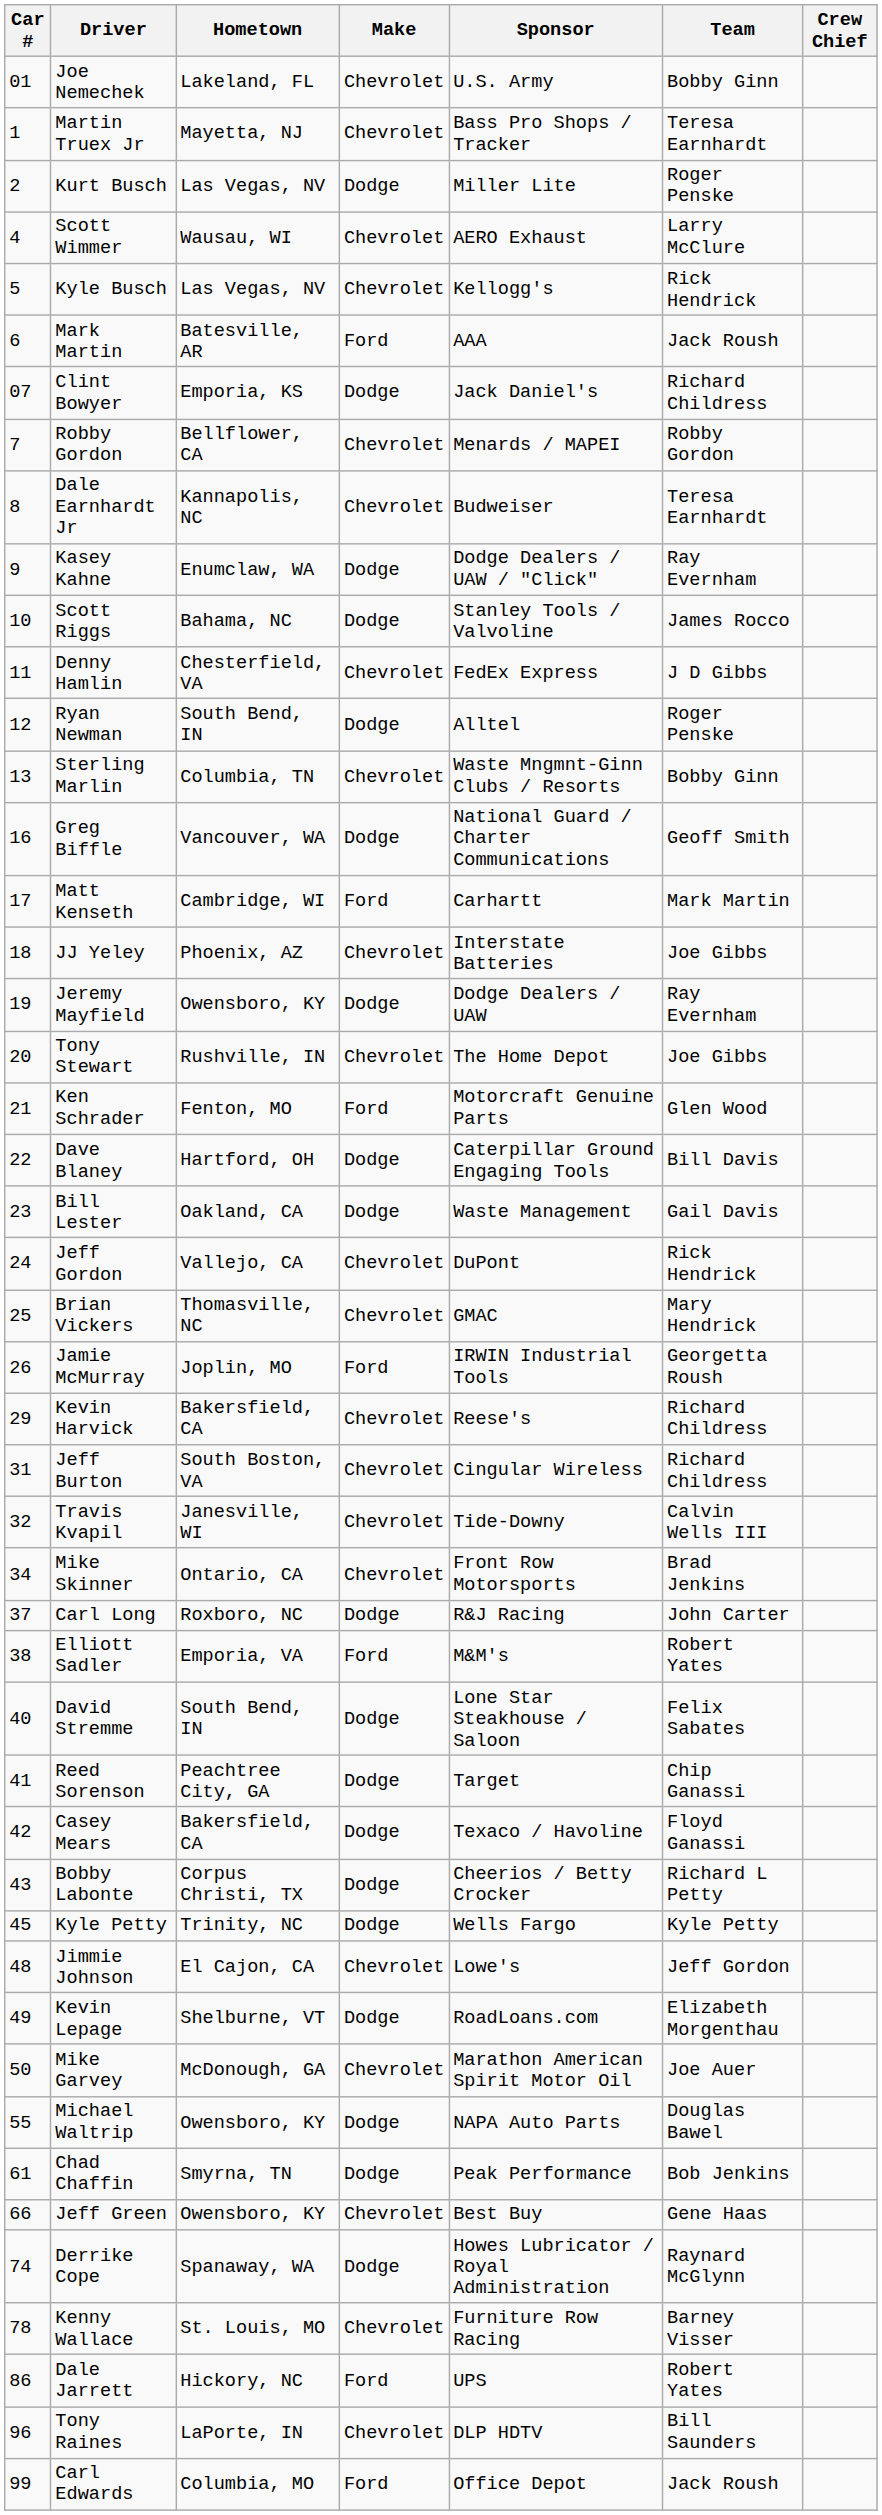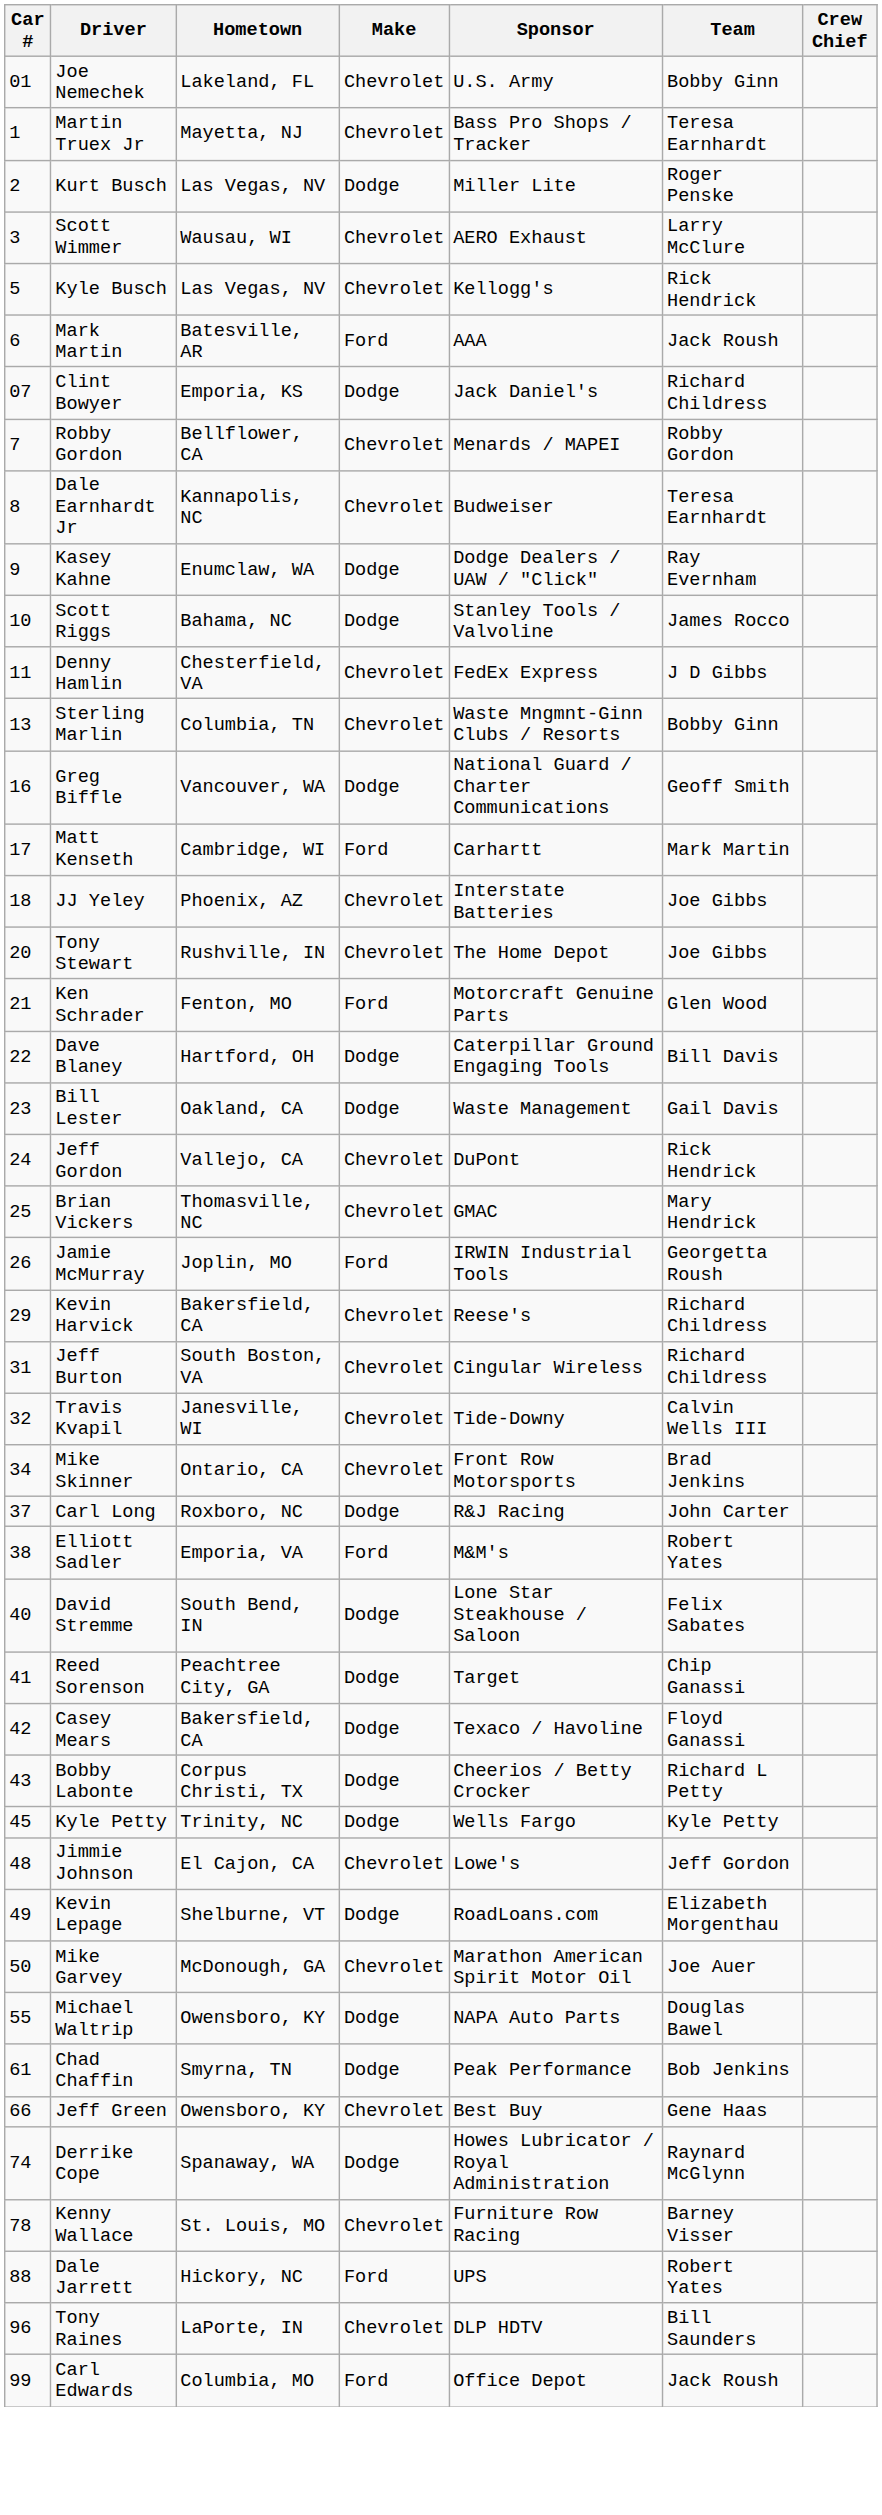Scott Wimmer | Car #: 4 -> 3
- row: 12 | Ryan Newman | South Bend, IN | Dodge | Alltel | Roger Penske
- row: 19 | Jeremy Mayfield | Owensboro, KY | Dodge | Dodge Dealers / UAW | Ray Evernham
Dale Jarrett | Car #: 86 -> 88
